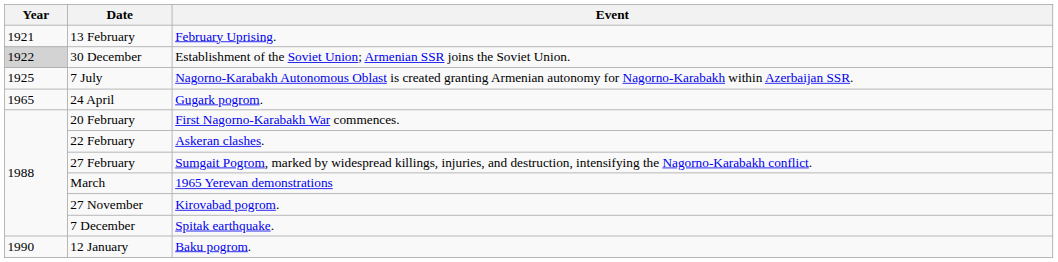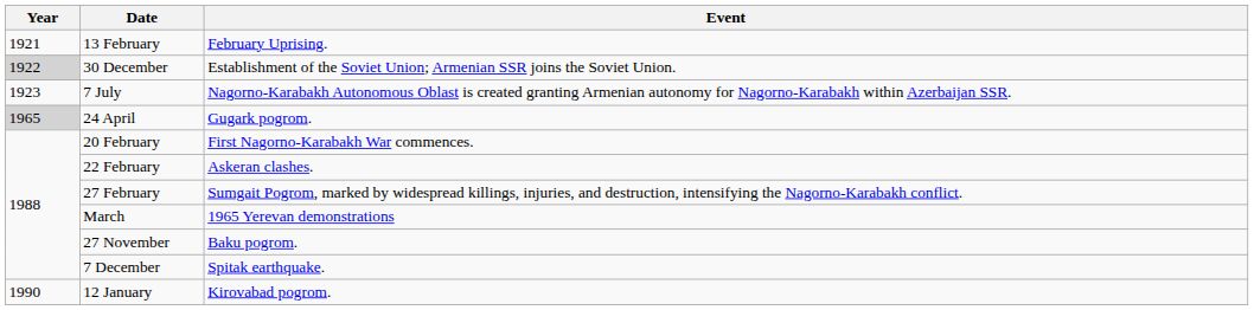7 July | Year: 1925 -> 1923
24 April | Year: no background -> lightgrey background
27 November | Event: Kirovabad pogrom. -> Baku pogrom.
12 January | Event: Baku pogrom. -> Kirovabad pogrom.
